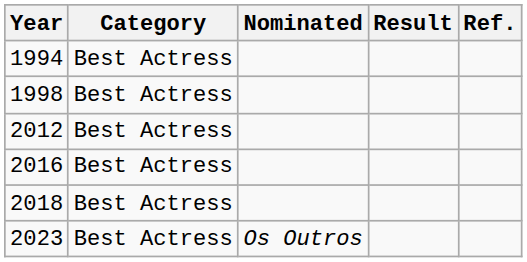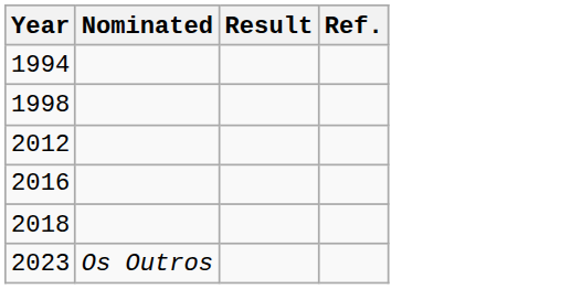- column: Category | Best Actress | Best Actress | Best Actress | Best Actress | Best Actress | Best Actress
